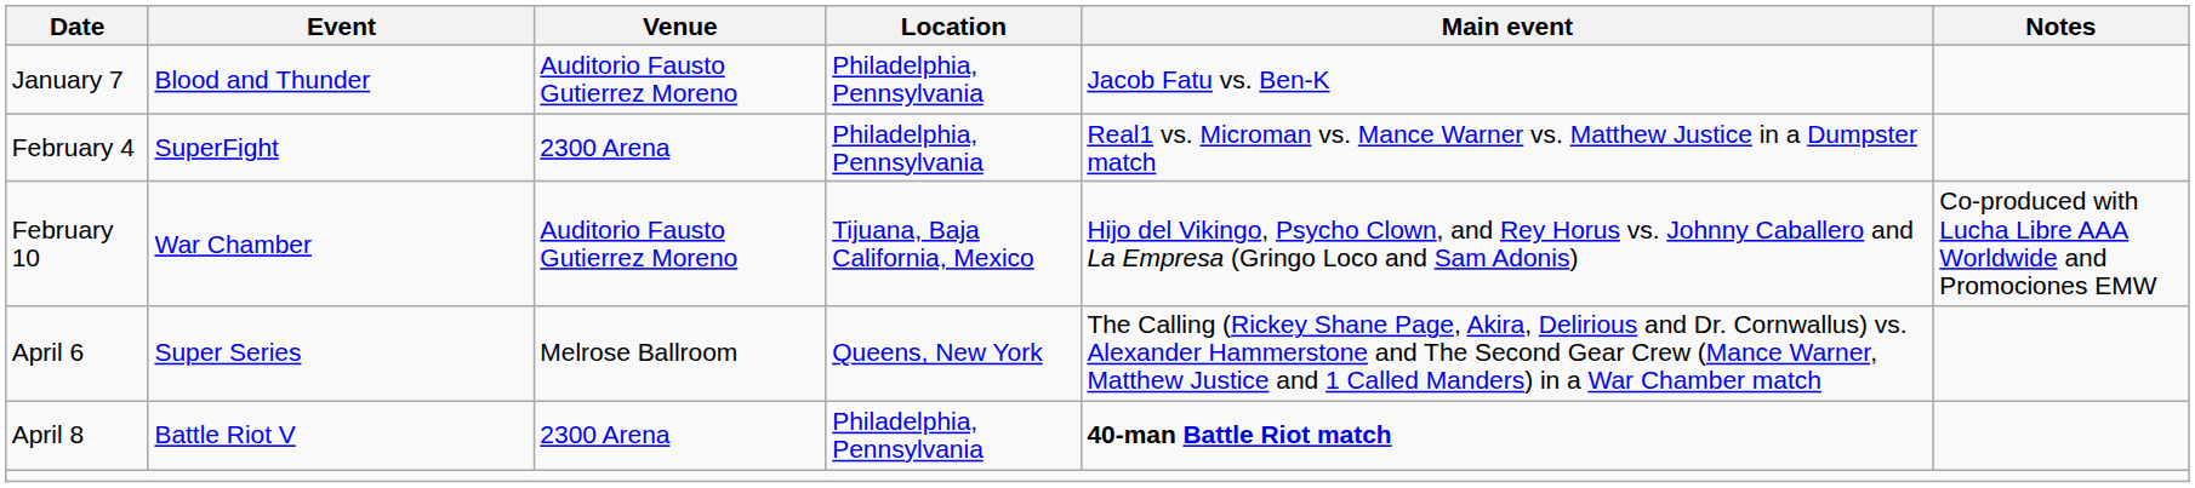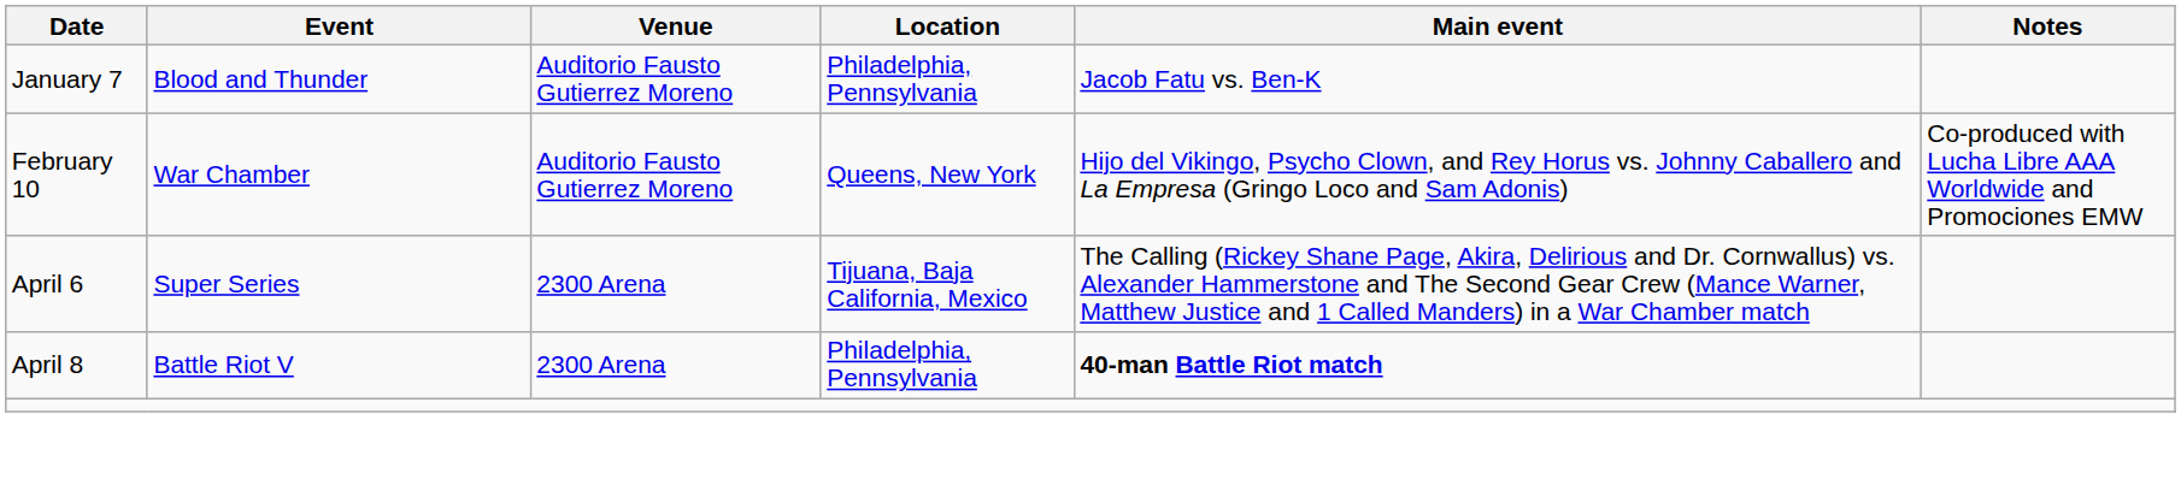- row: February 4 | SuperFight | 2300 Arena | Philadelphia, Pennsylvania | Real1 vs. Microman vs. Mance Warner vs. Matthew Justice in a Dumpster match
February 10 | Location: Tijuana, Baja California, Mexico -> Queens, New York
April 6 | Venue: Melrose Ballroom -> 2300 Arena
April 6 | Location: Queens, New York -> Tijuana, Baja California, Mexico
